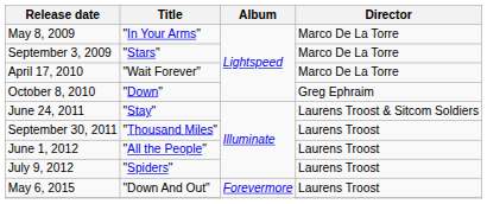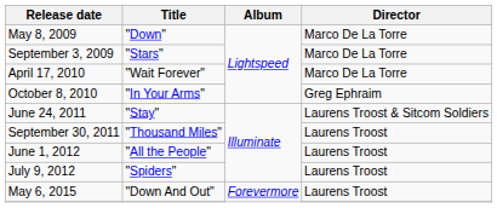May 8, 2009 | Title: "In Your Arms" -> "Down"
October 8, 2010 | Title: "Down" -> "In Your Arms"
